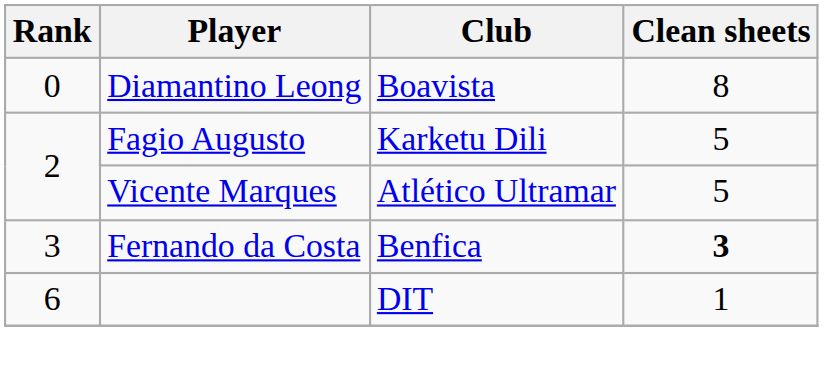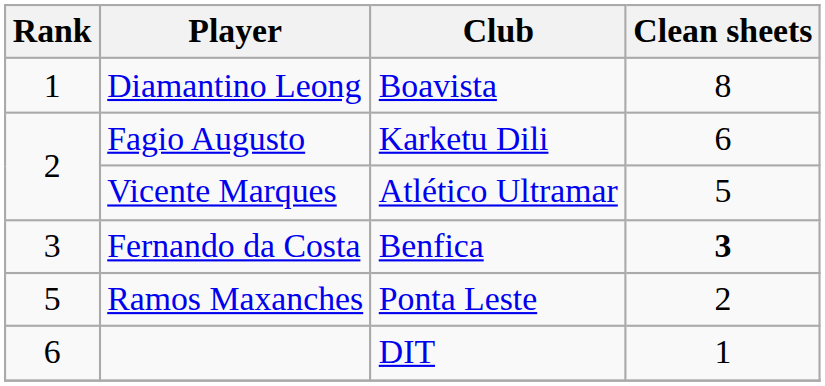Diamantino Leong | Rank: 0 -> 1
Fagio Augusto | Clean sheets: 5 -> 6
+ row: 5 | Ramos Maxanches | Ponta Leste | 2
